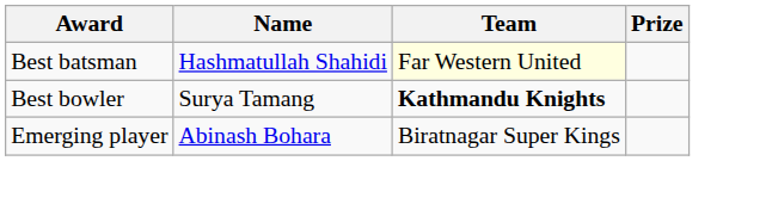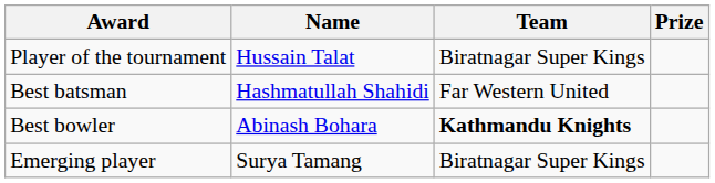+ row: Player of the tournament | Hussain Talat | Biratnagar Super Kings
Best batsman | Team: lightyellow background -> no background
Best bowler | Name: Surya Tamang -> Abinash Bohara
Emerging player | Name: Abinash Bohara -> Surya Tamang
